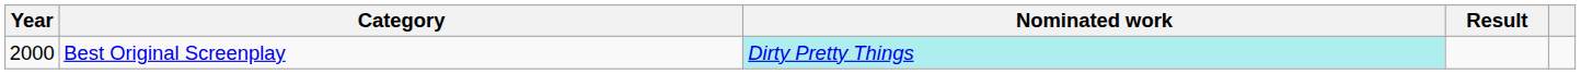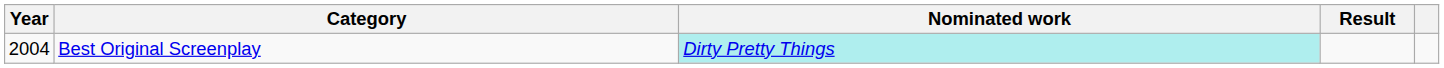Best Original Screenplay | Year: 2000 -> 2004
